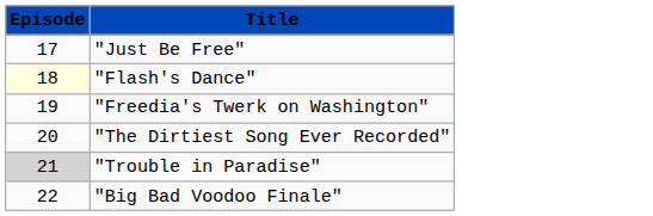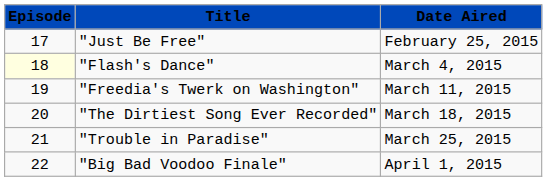+ column: Date Aired | February 25, 2015 | March 4, 2015 | March 11, 2015 | March 18, 2015 | March 25, 2015 | April 1, 2015
"Trouble in Paradise" | Episode: lightgrey background -> no background
